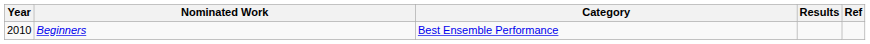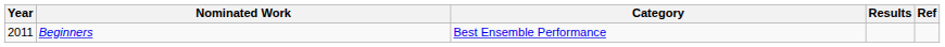Beginners | Year: 2010 -> 2011
